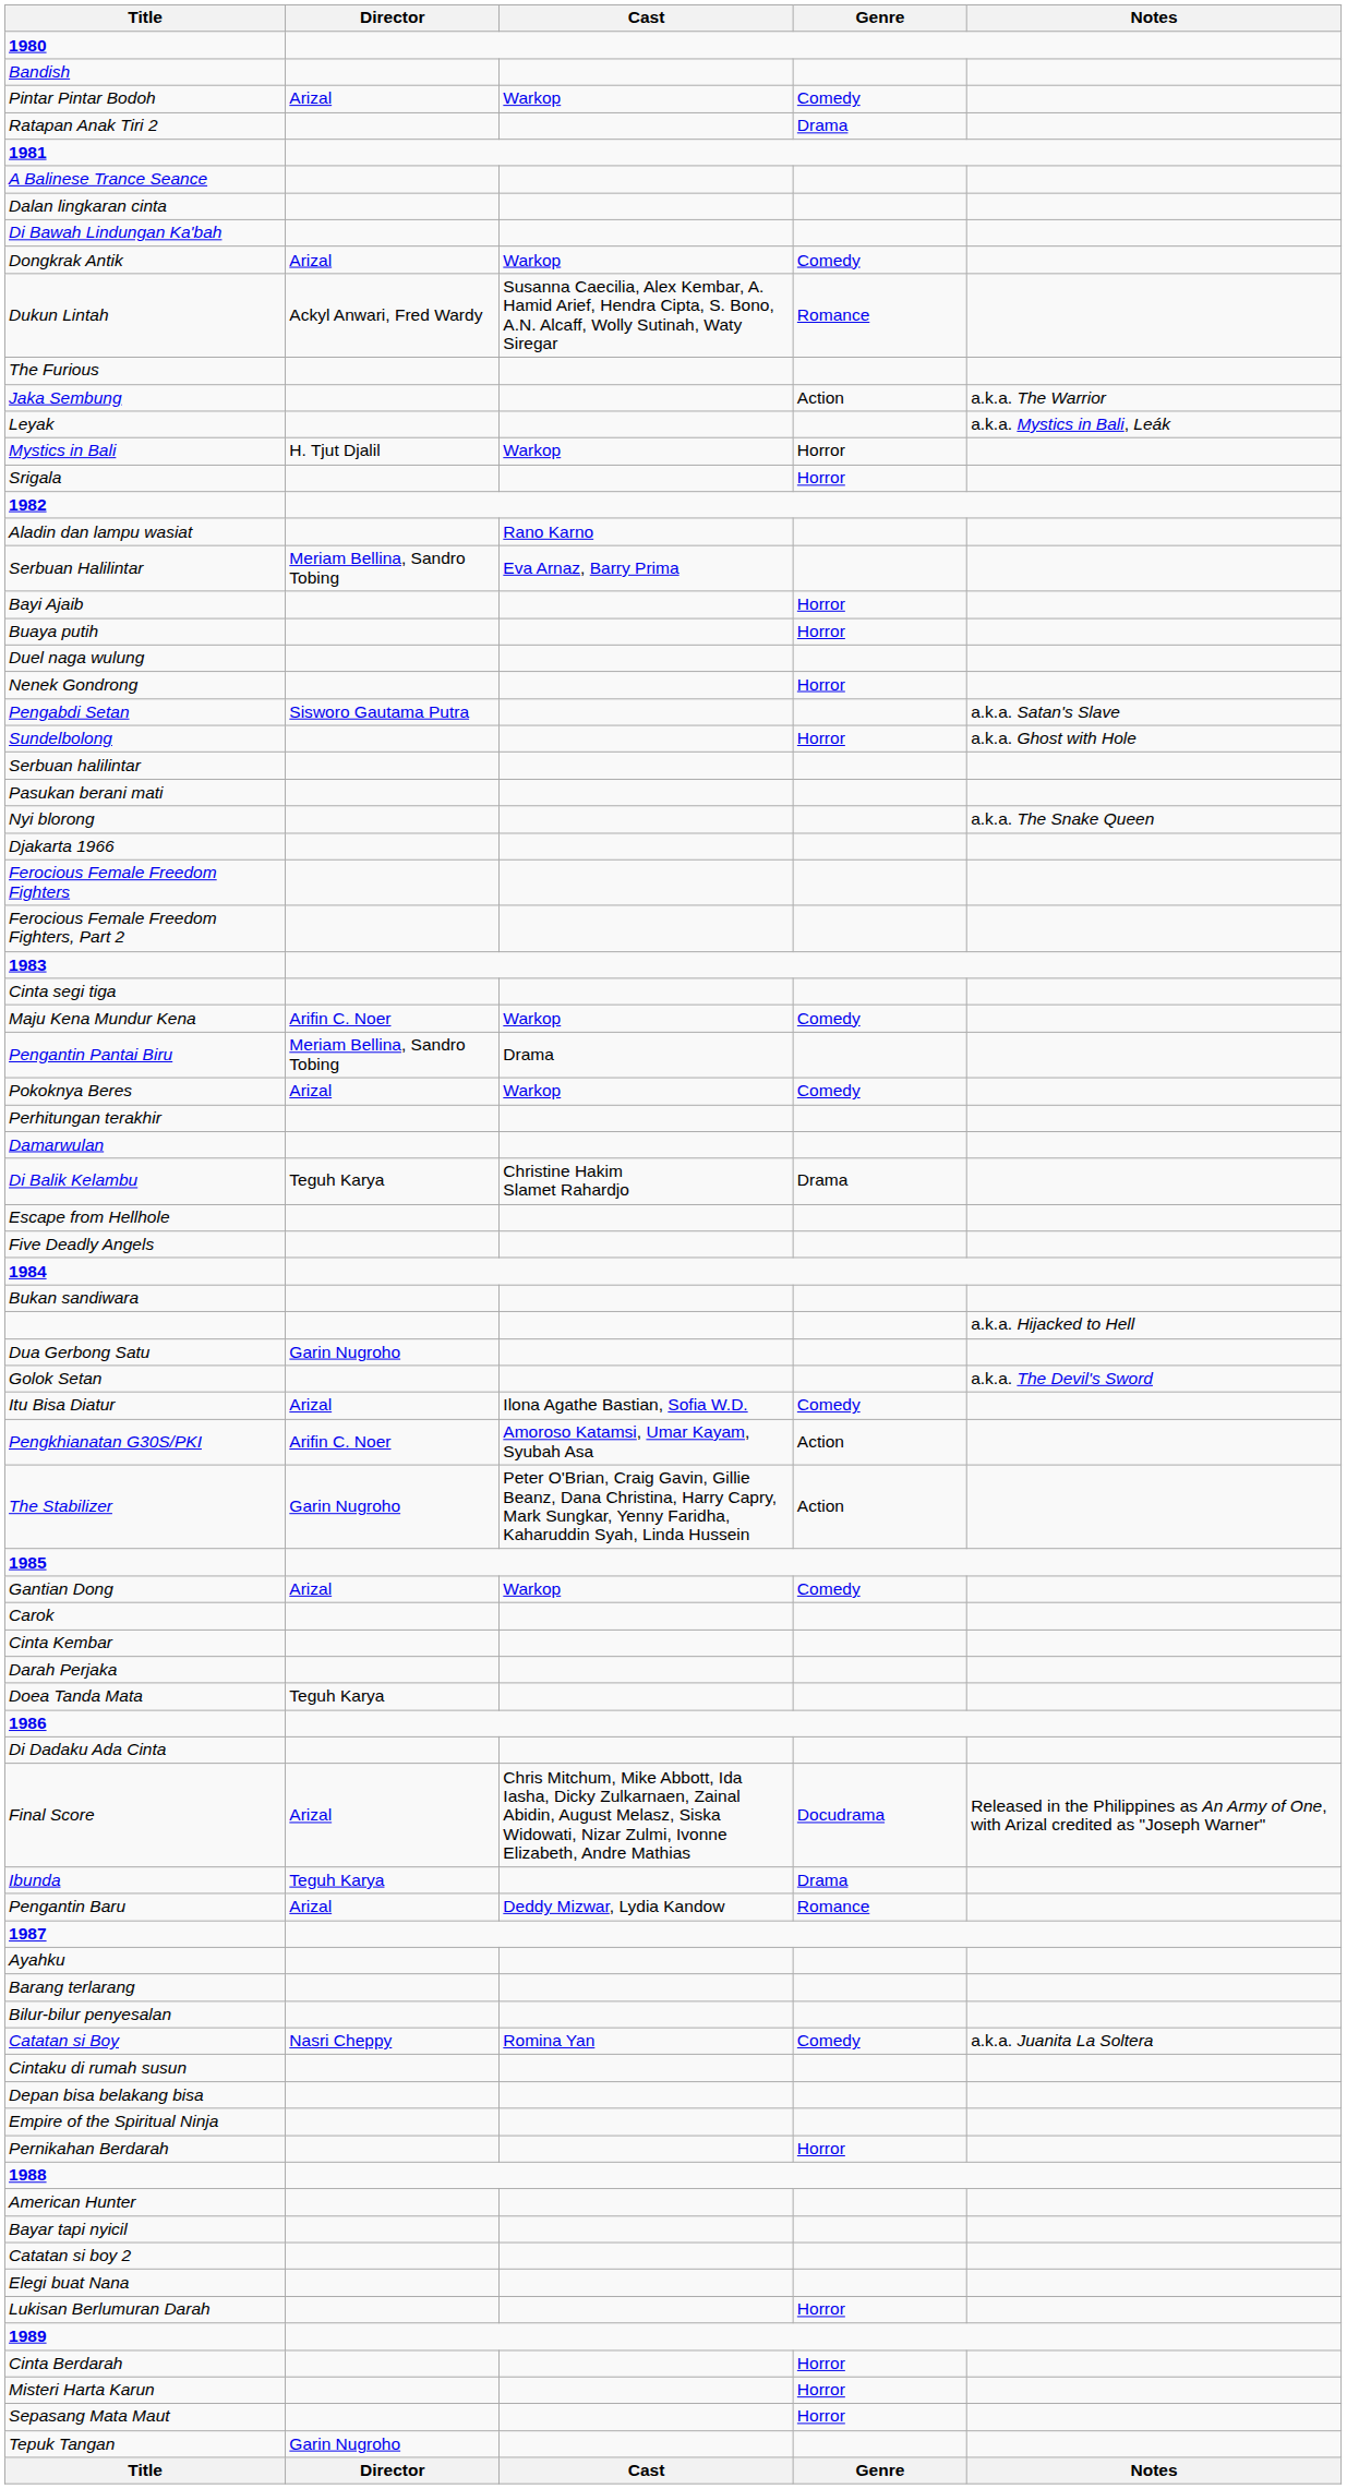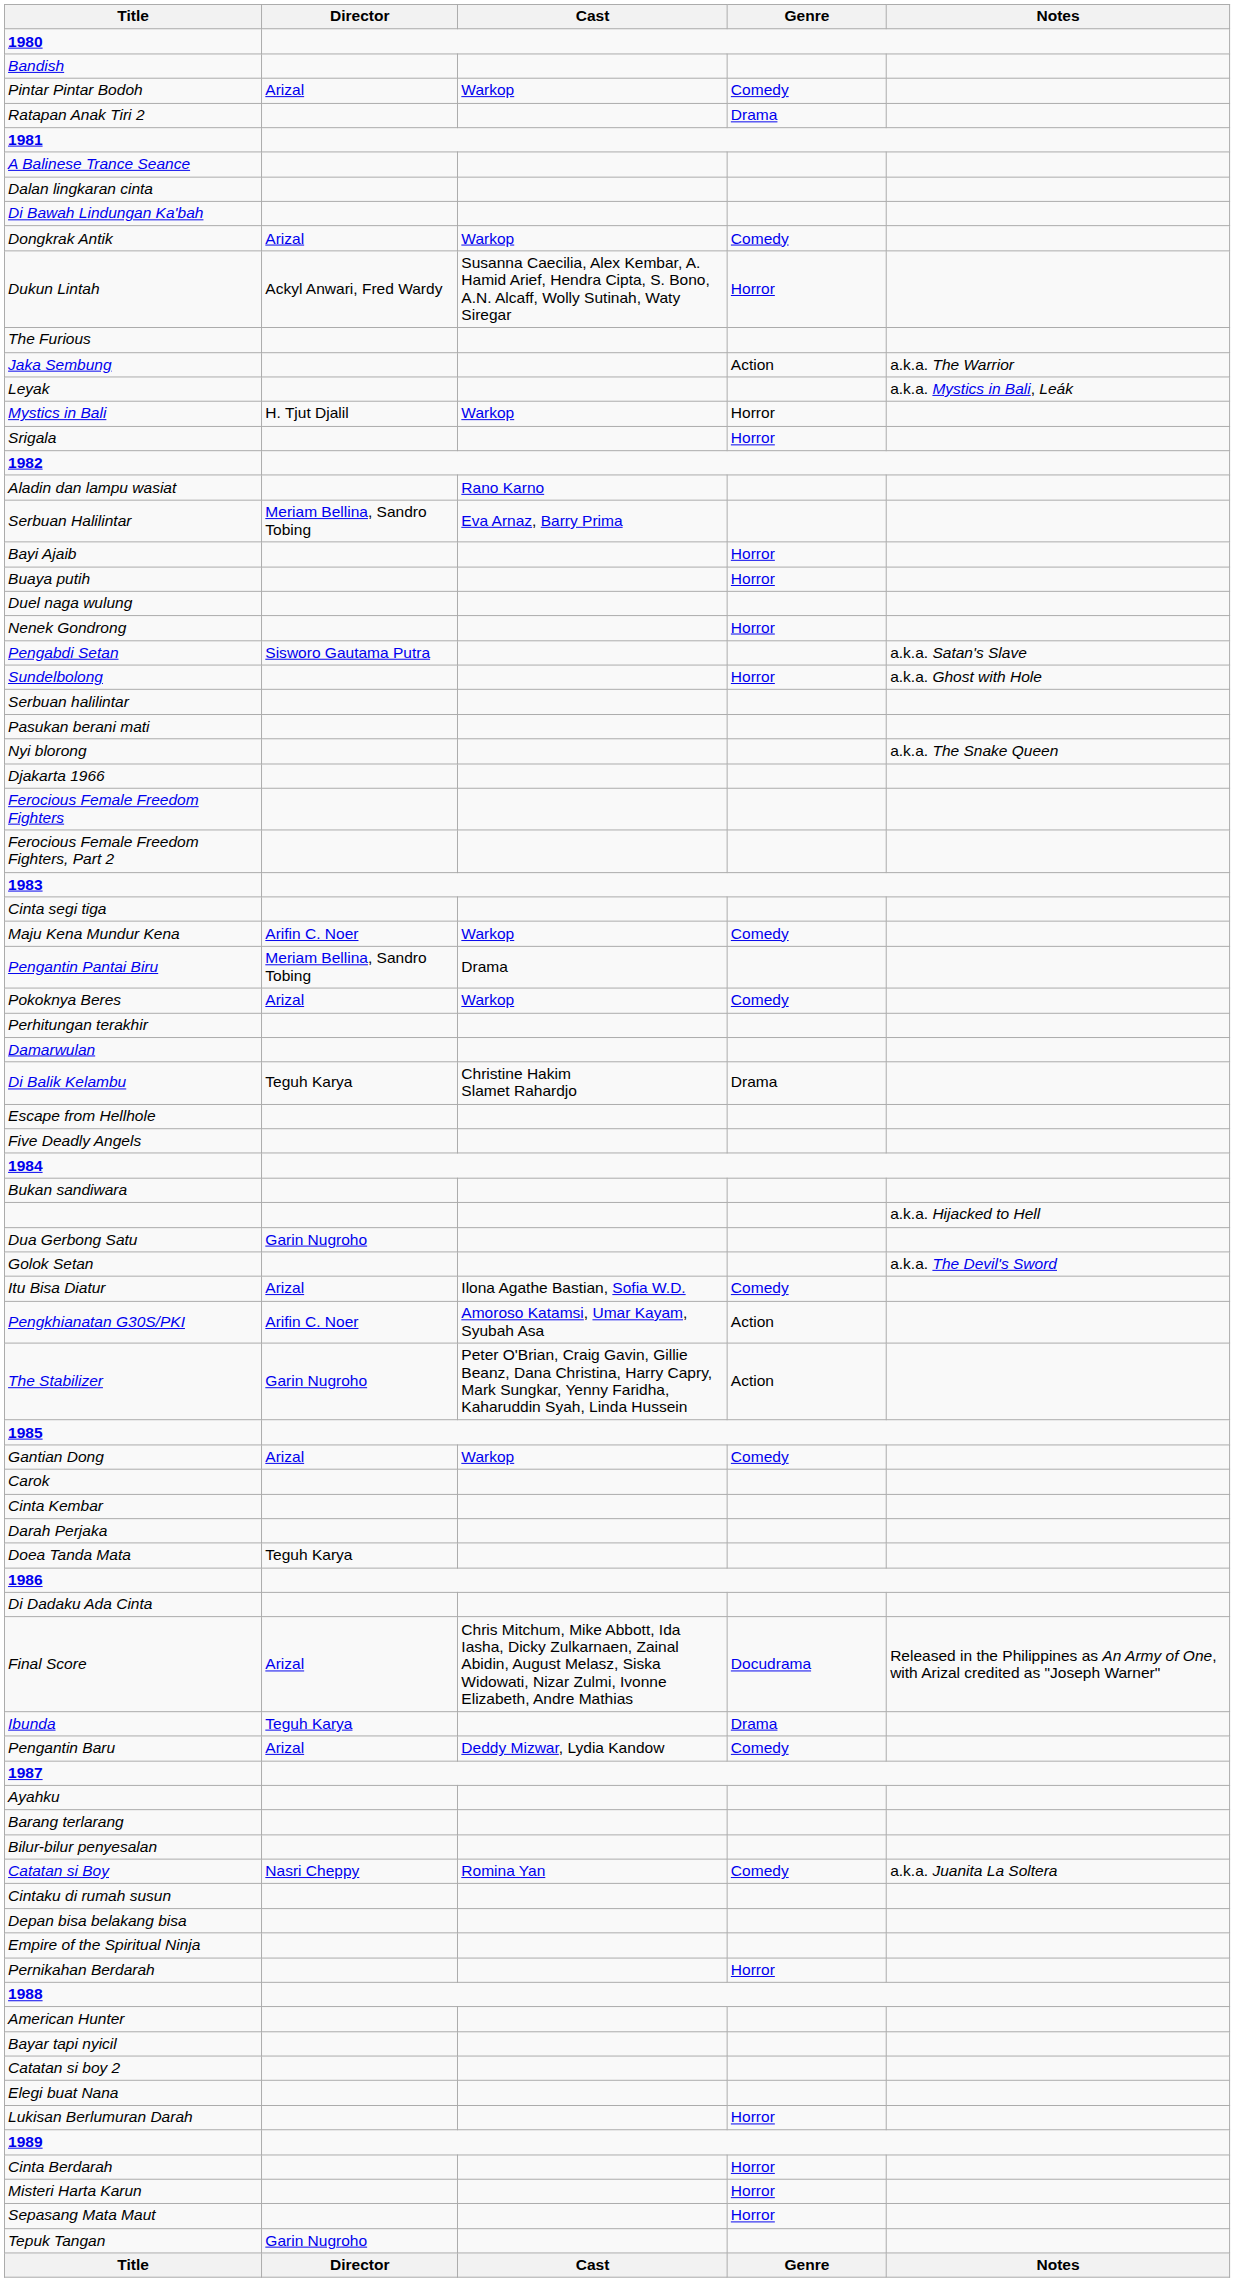Dukun Lintah | Genre: Romance -> Horror
Pengantin Baru | Genre: Romance -> Comedy
